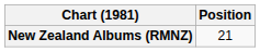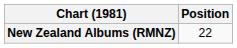New Zealand Albums (RMNZ) | Position: 21 -> 22
